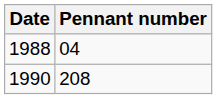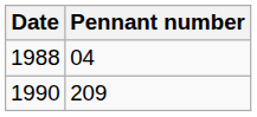1990 | Pennant number: 208 -> 209
